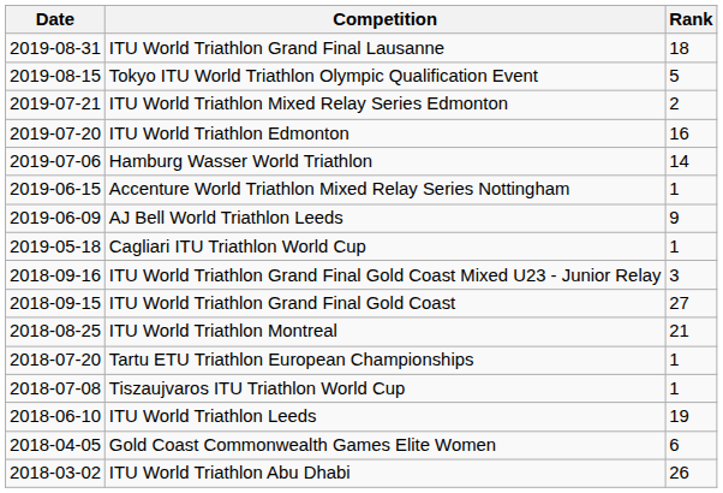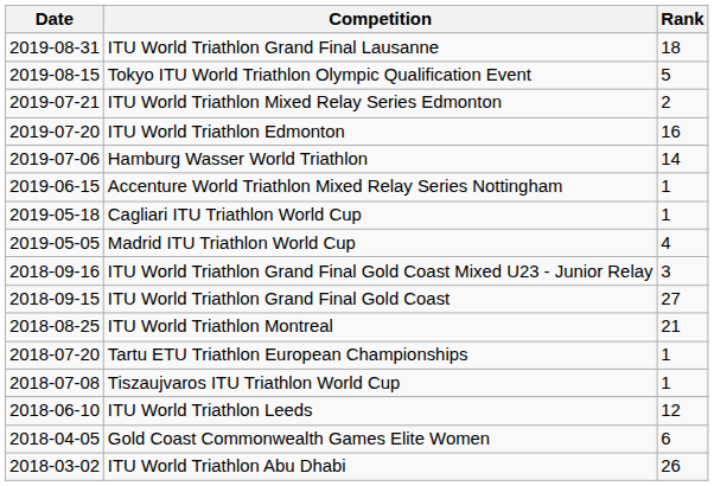- row: 2019-06-09 | AJ Bell World Triathlon Leeds | 9
+ row: 2019-05-05 | Madrid ITU Triathlon World Cup | 4
ITU World Triathlon Leeds | Rank: 19 -> 12
